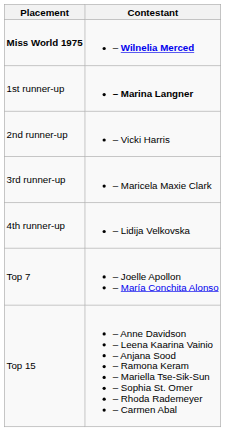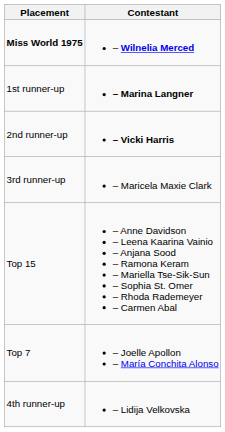2nd runner-up | Contestant: normal -> bold
rows swapped: 4th runner-up <-> Top 15
